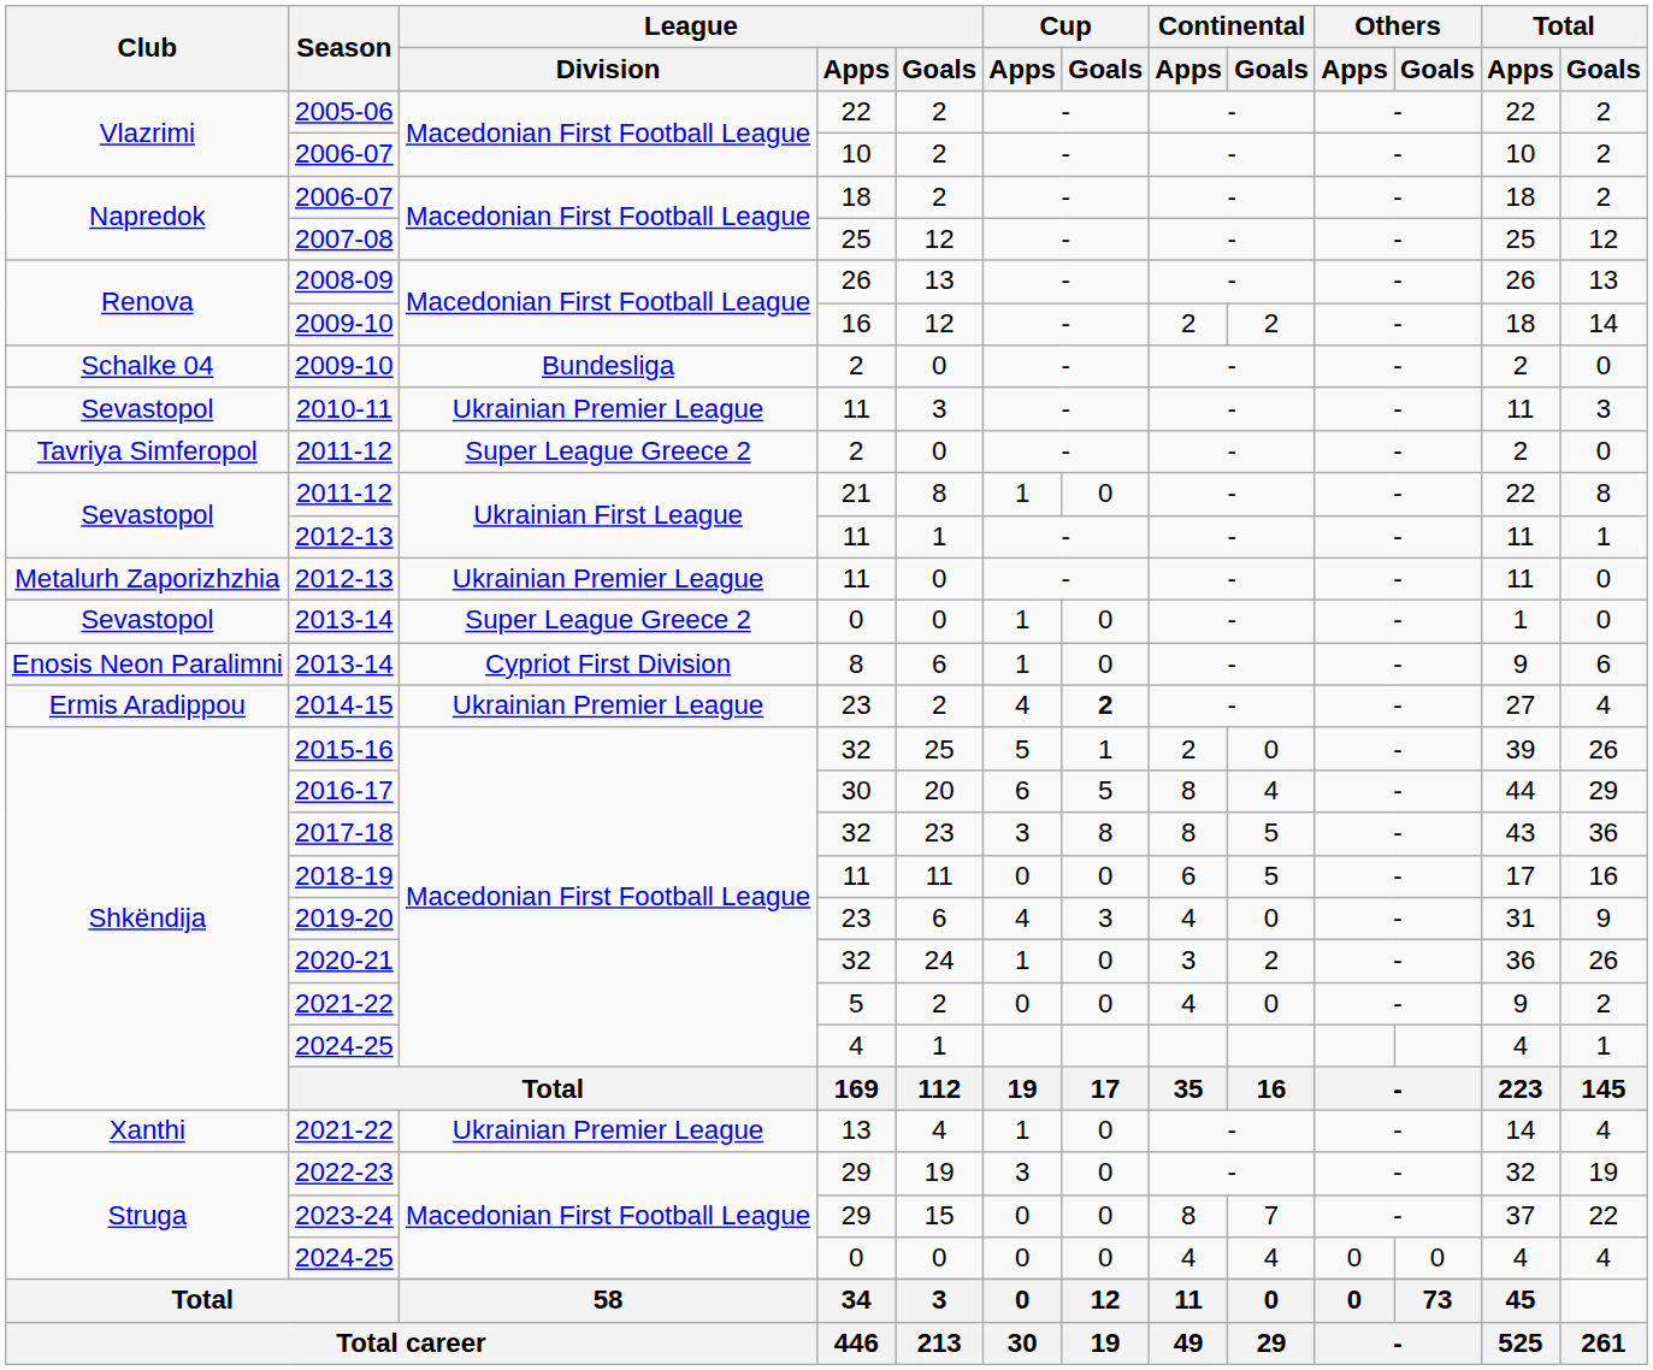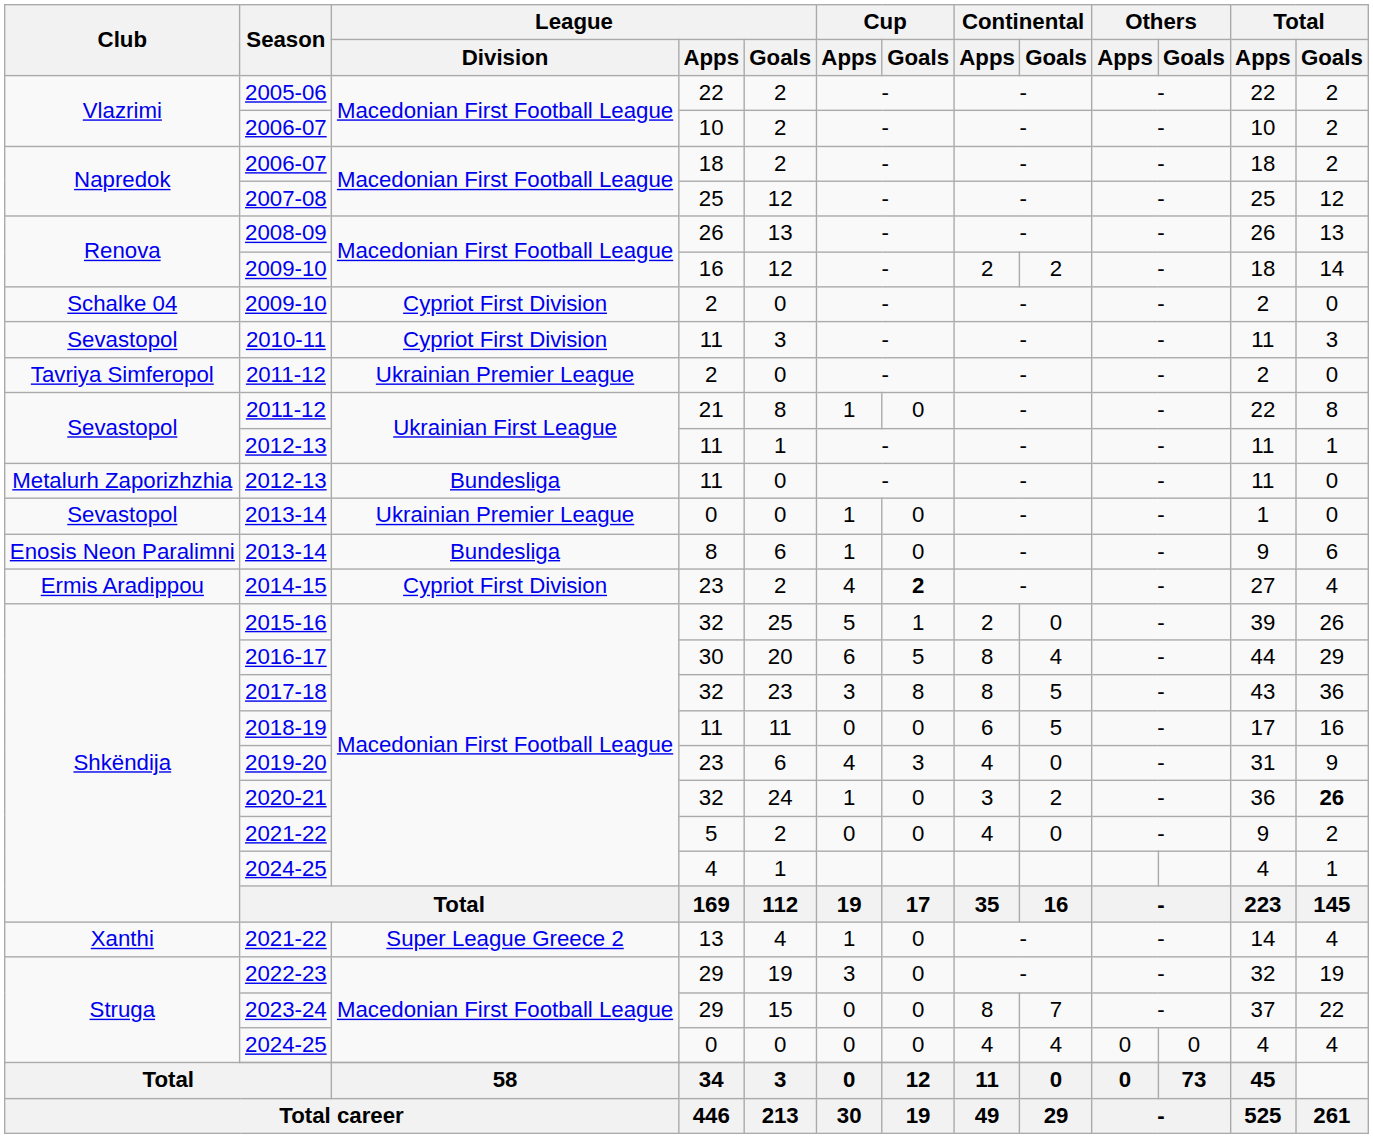Schalke 04 / 2009-10 | League / Division: Bundesliga -> Cypriot First Division
2010-11 | League / Division: Ukrainian Premier League -> Cypriot First Division
Tavriya Simferopol / 2011-12 | League / Division: Super League Greece 2 -> Ukrainian Premier League
Metalurh Zaporizhzhia / 2012-13 | League / Division: Ukrainian Premier League -> Bundesliga
Sevastopol / 2013-14 | League / Division: Super League Greece 2 -> Ukrainian Premier League
Enosis Neon Paralimni / 2013-14 | League / Division: Cypriot First Division -> Bundesliga
2014-15 | League / Division: Ukrainian Premier League -> Cypriot First Division
2020-21 | Total / Goals: normal -> bold
Xanthi / 2021-22 | League / Division: Ukrainian Premier League -> Super League Greece 2
